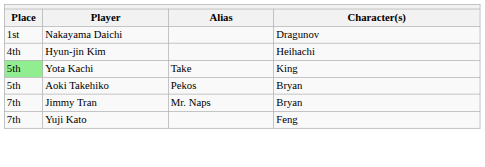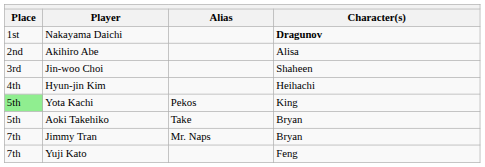Nakayama Daichi | Character(s): normal -> bold
+ row: 2nd | Akihiro Abe | Alisa
+ row: 3rd | Jin-woo Choi | Shaheen
Yota Kachi | Alias: Take -> Pekos
Aoki Takehiko | Alias: Pekos -> Take
